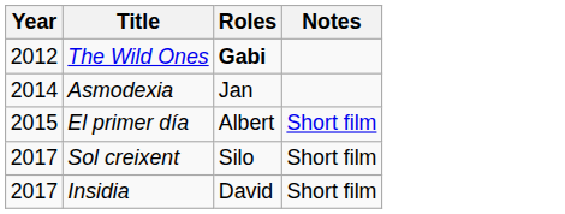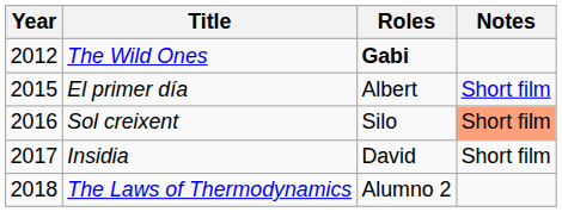- row: 2014 | Asmodexia | Jan
Sol creixent | Year: 2017 -> 2016
Sol creixent | Notes: no background -> lightsalmon background
+ row: 2018 | The Laws of Thermodynamics | Alumno 2
